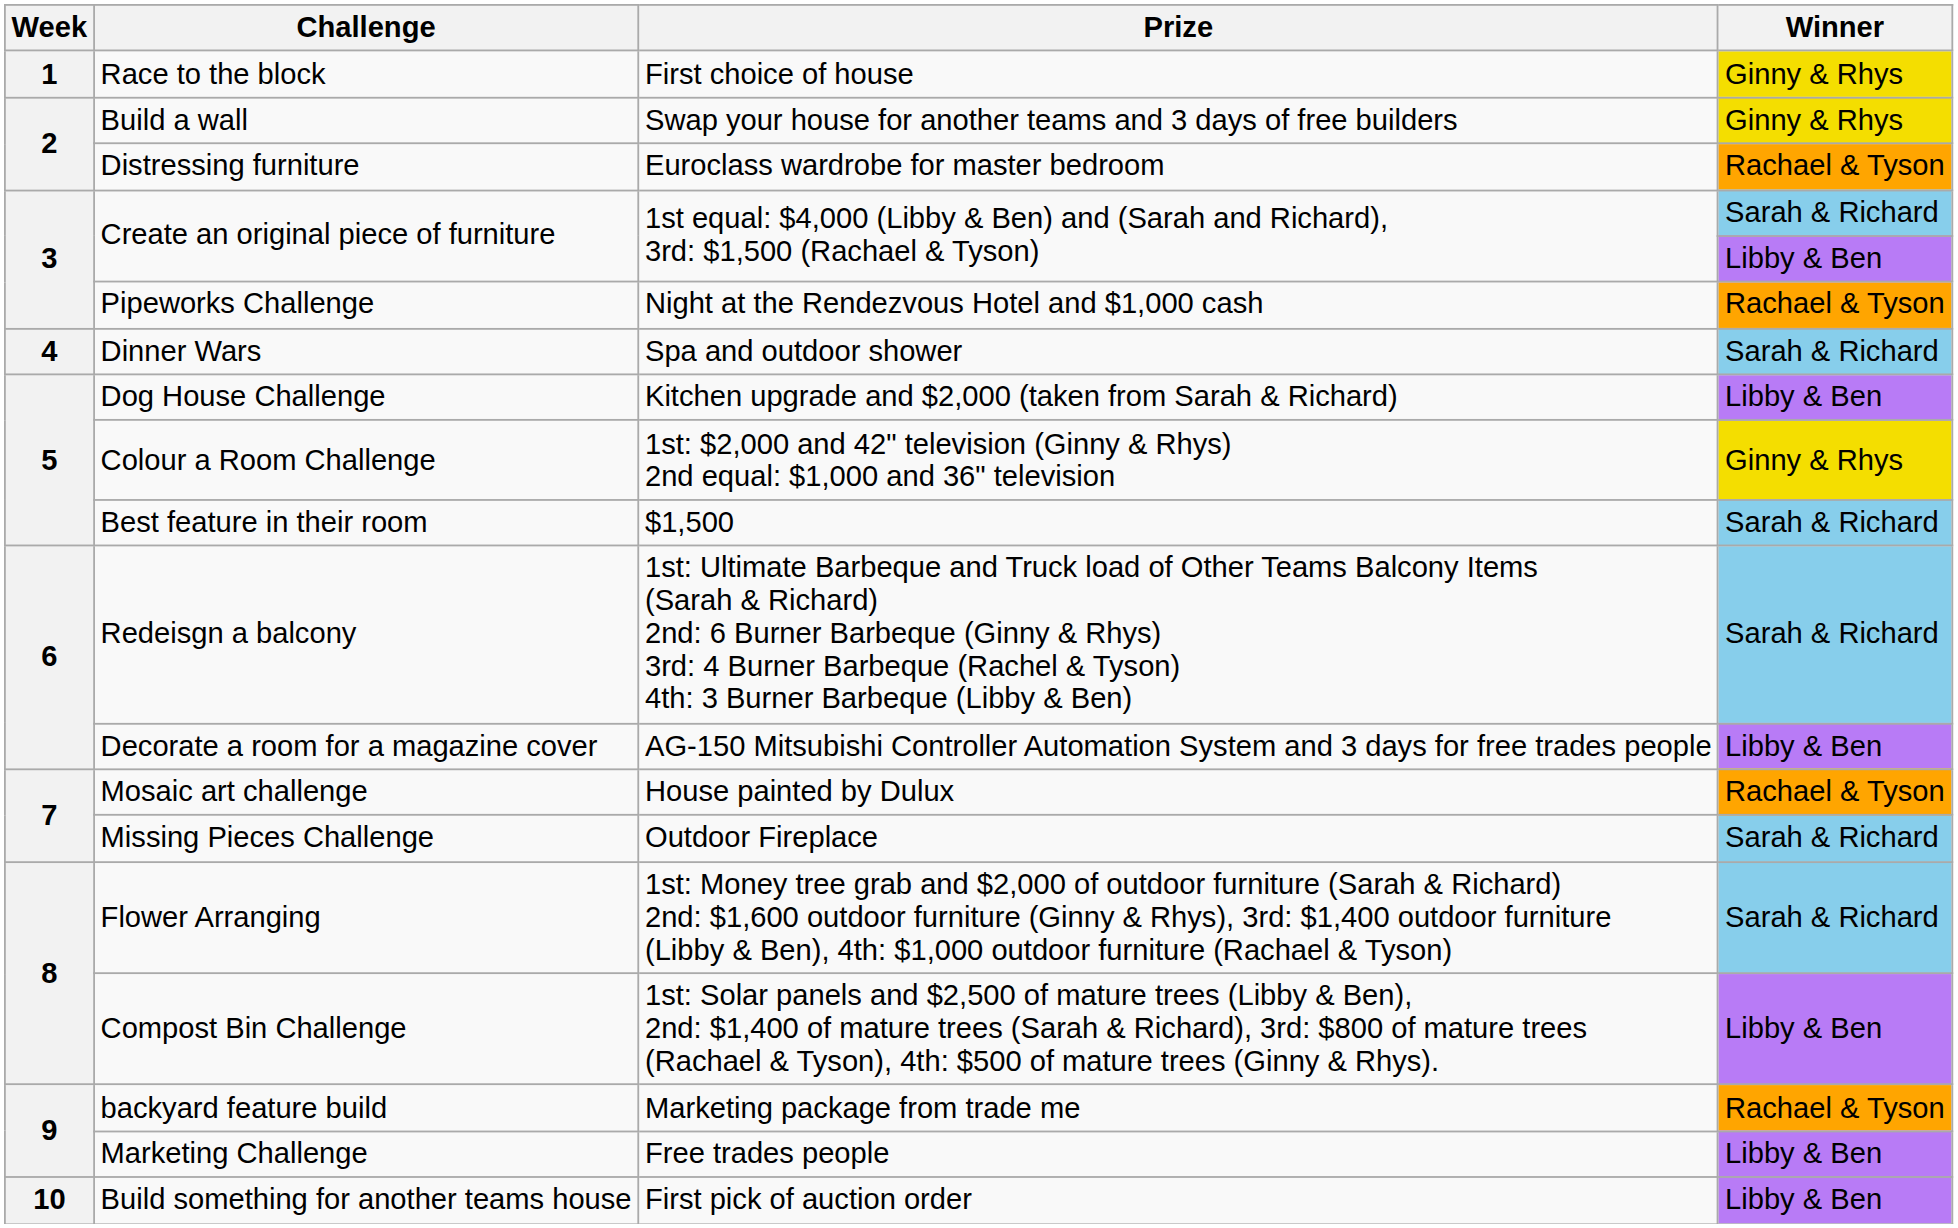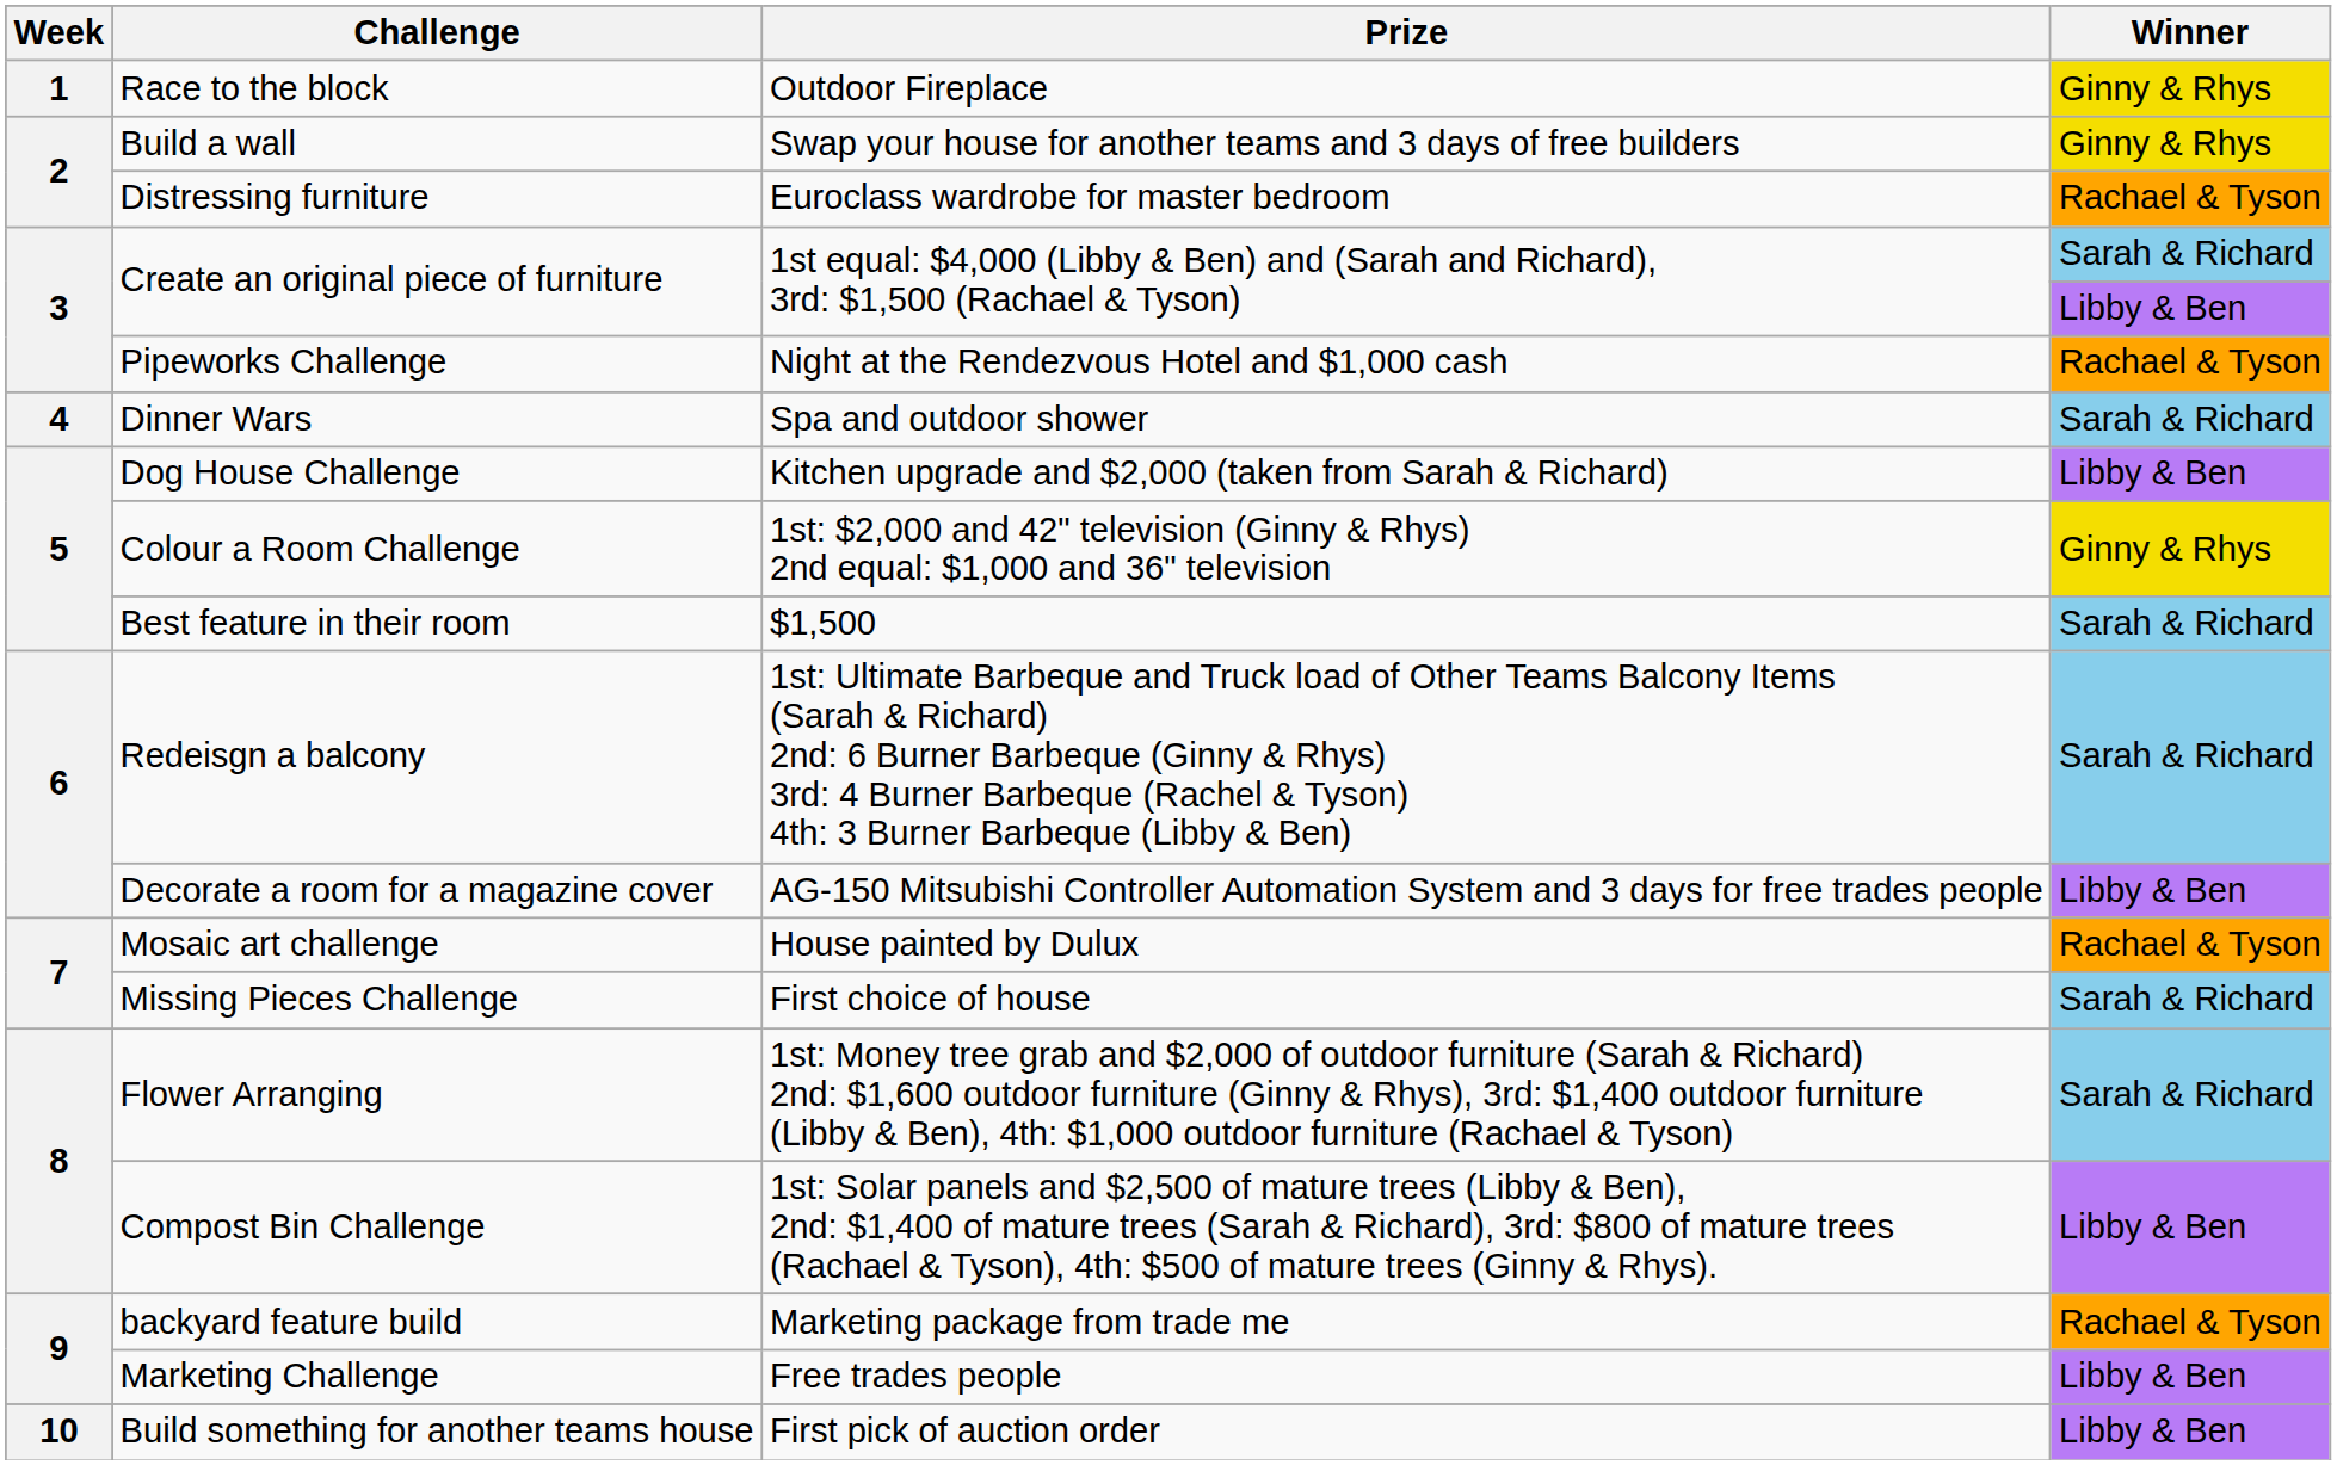Race to the block | Prize: First choice of house -> Outdoor Fireplace
Missing Pieces Challenge | Prize: Outdoor Fireplace -> First choice of house
